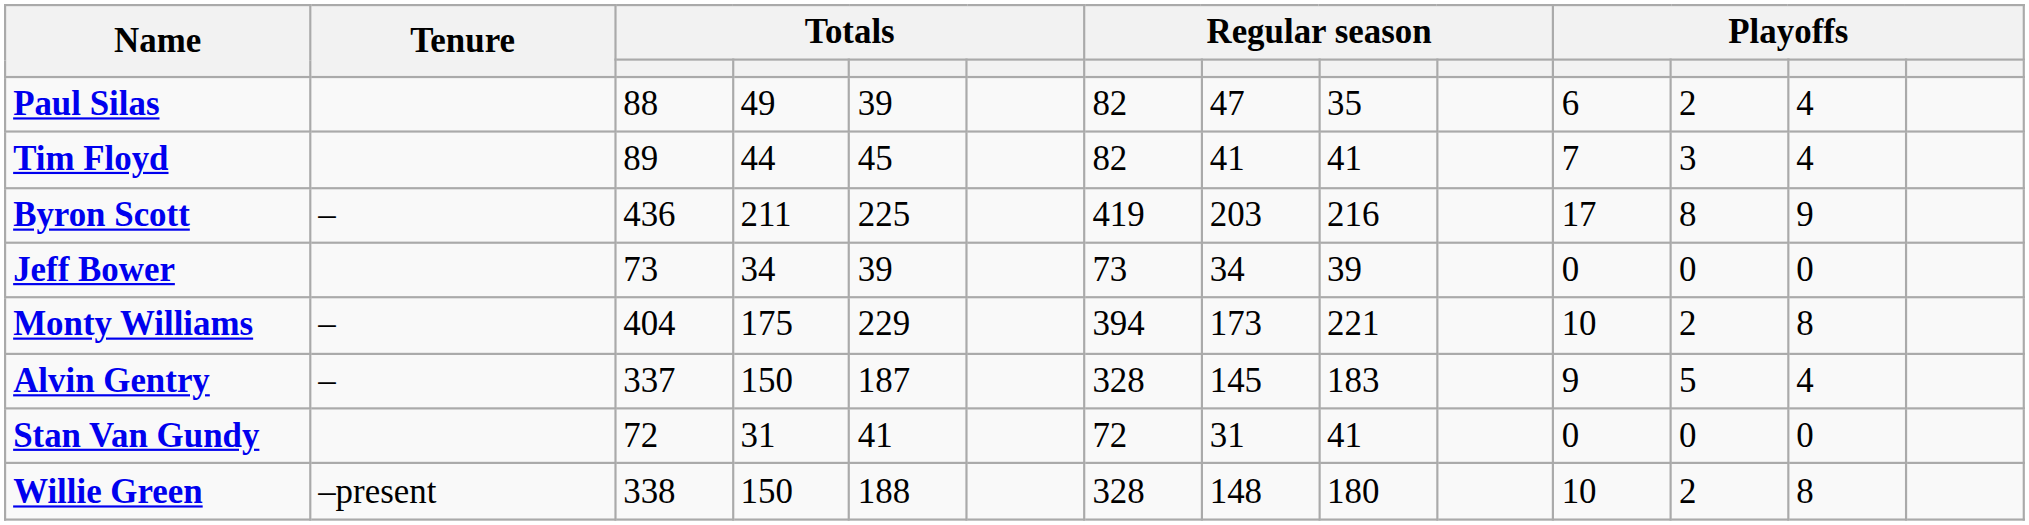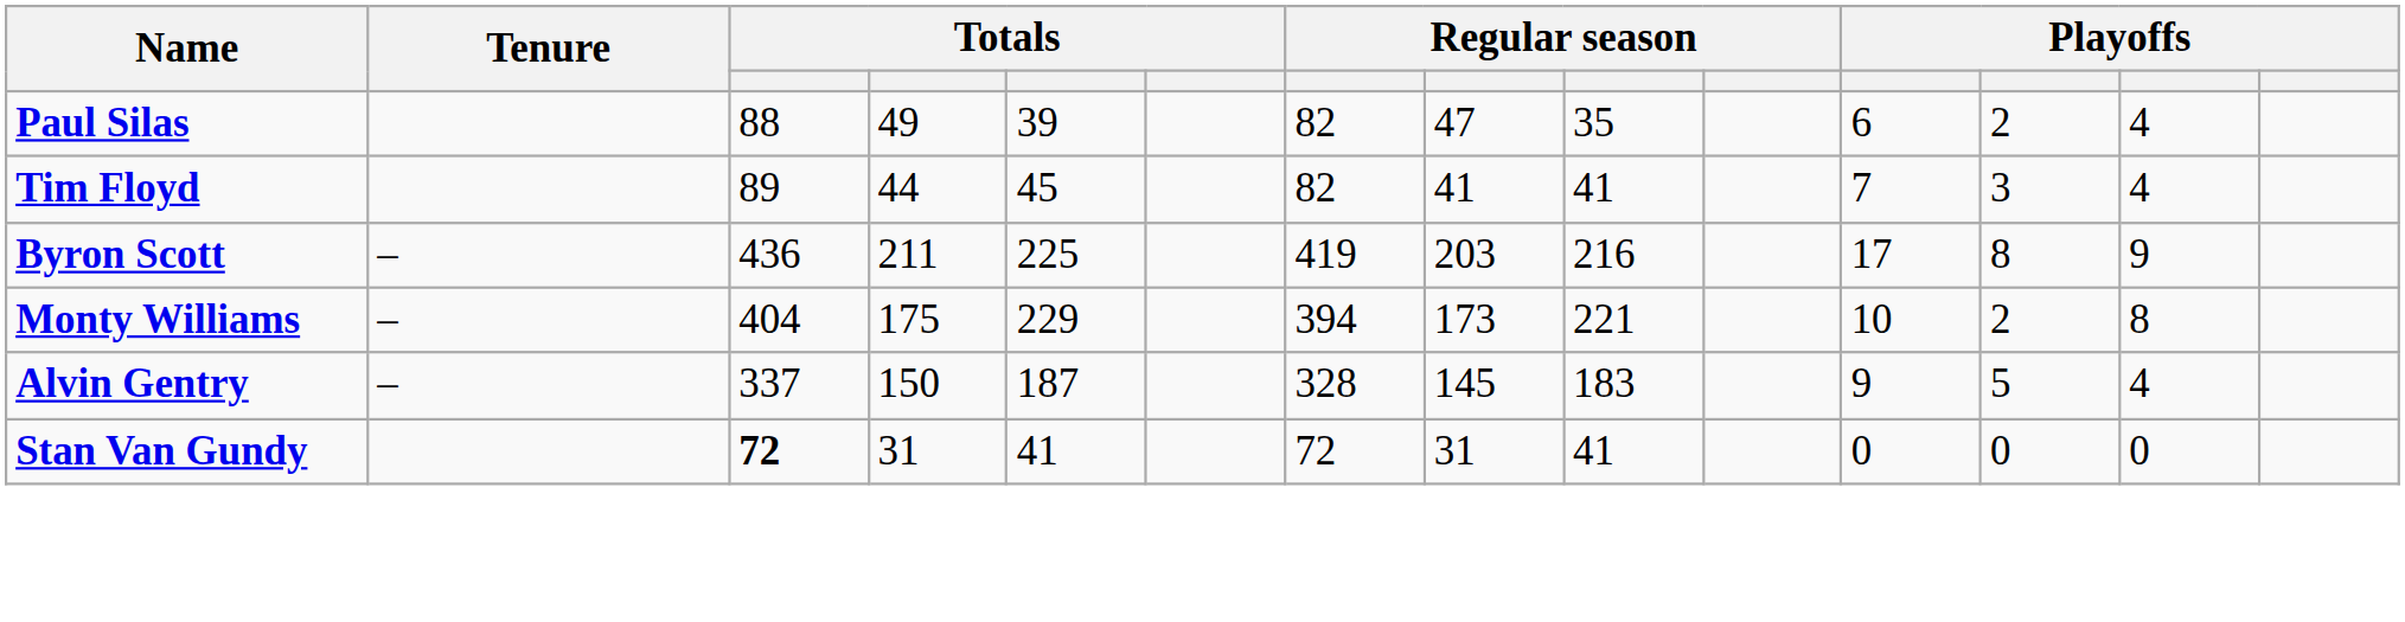- row: Jeff Bower | 73 | 34 | 39 | 73 | 34 | 39 | 0 | 0 | 0
Stan Van Gundy | column 3: normal -> bold
- row: Willie Green | –present | 338 | 150 | 188 | 328 | 148 | 180 | 10 | 2 | 8
